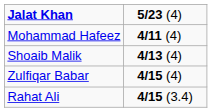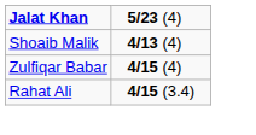- row: Mohammad Hafeez | 4/11 (4)
